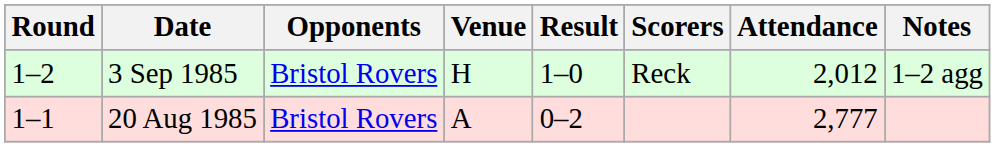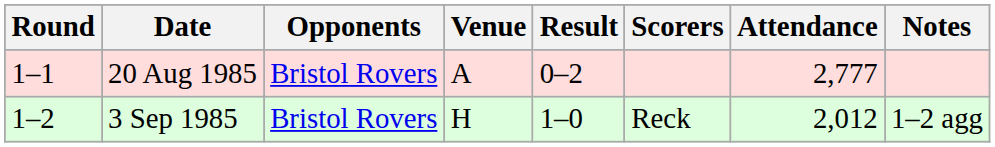rows swapped: 20 Aug 1985 <-> 3 Sep 1985
